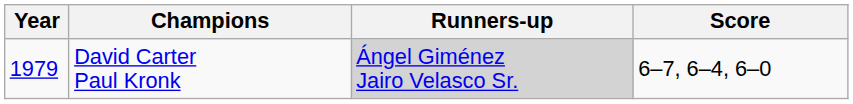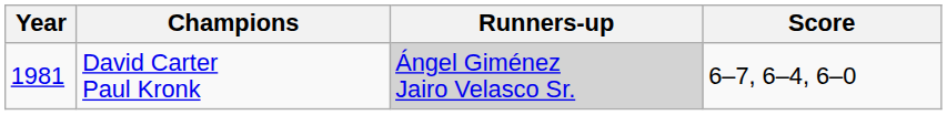David Carter Paul Kronk | Year: 1979 -> 1981
